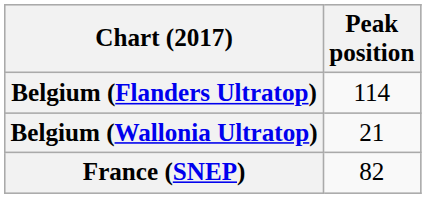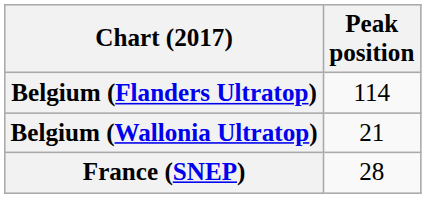France (SNEP) | Peak position: 82 -> 28
